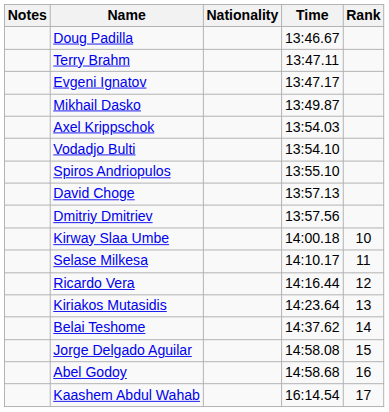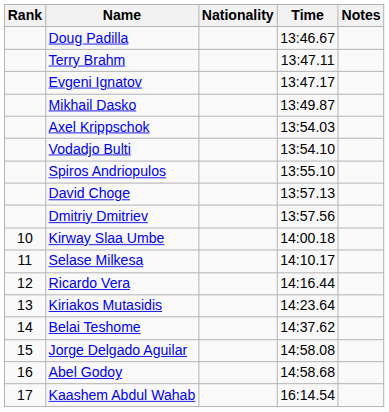columns swapped: Rank <-> Notes
